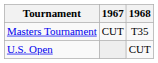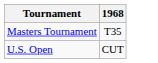- column: 1967 | CUT
